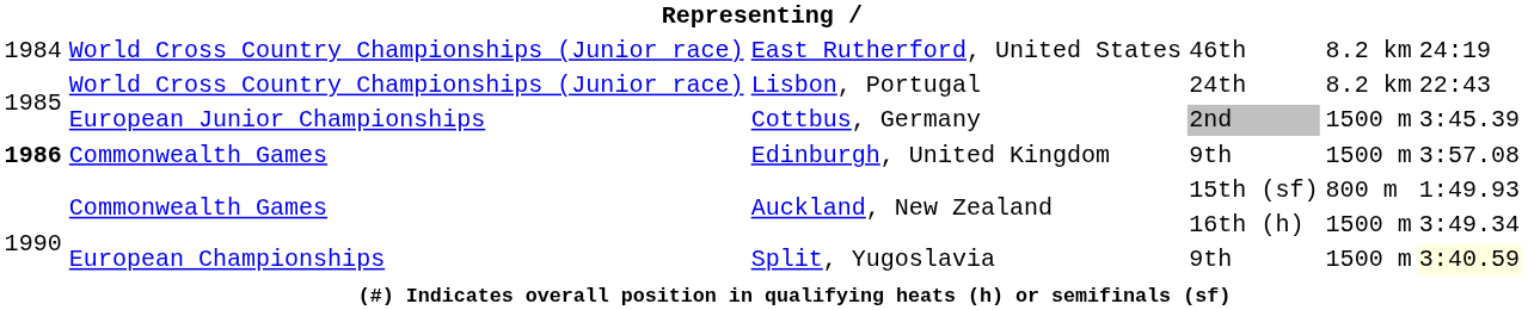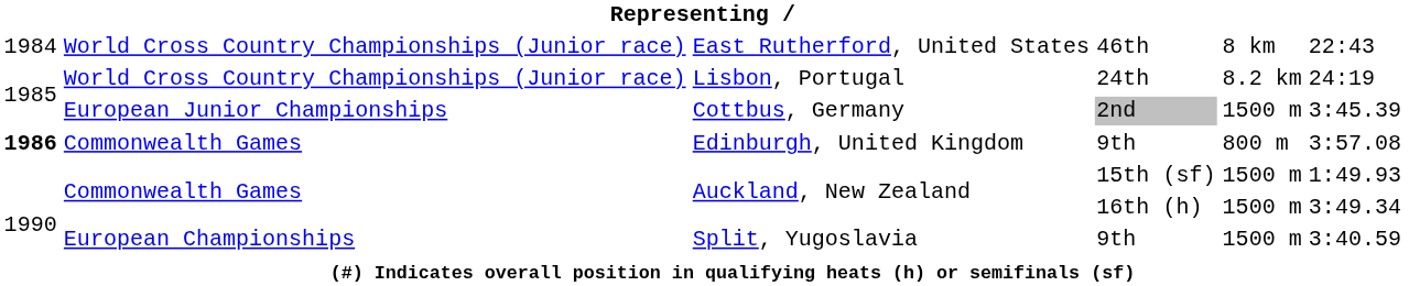East Rutherford, United States | column 5: 8.2 km -> 8 km
East Rutherford, United States | column 6: 24:19 -> 22:43
Lisbon, Portugal | column 6: 22:43 -> 24:19
Edinburgh, United Kingdom | column 5: 1500 m -> 800 m
Auckland, New Zealand / 15th (sf) | column 5: 800 m -> 1500 m
Split, Yugoslavia | column 6: lightyellow background -> no background
